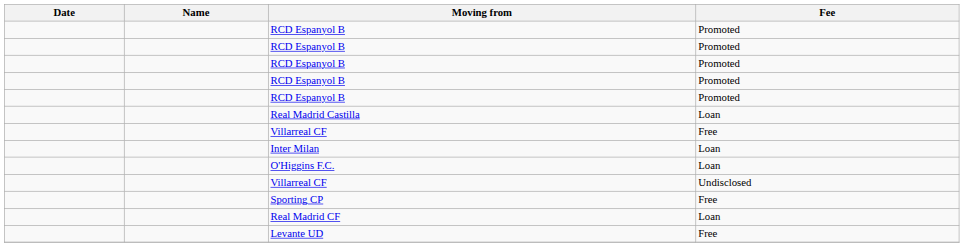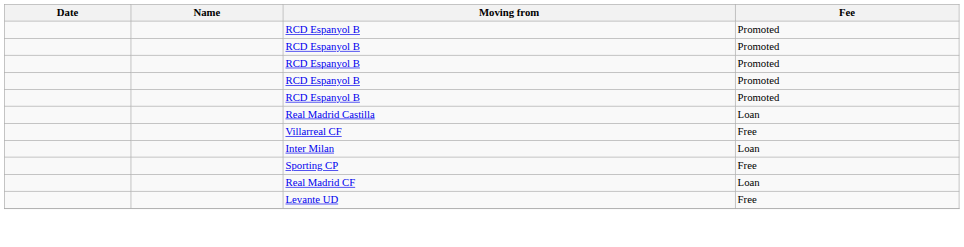- row: O'Higgins F.C. | Loan
- row: Villarreal CF | Undisclosed
